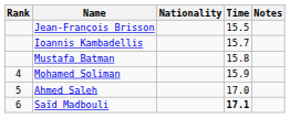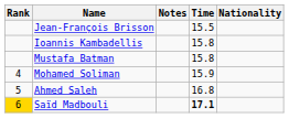columns swapped: Nationality <-> Notes
Ioannis Kambadellis | Time: 15.7 -> 15.8
Ahmed Saleh | Time: 17.0 -> 16.8
Saïd Madbouli | Rank: no background -> gold background
